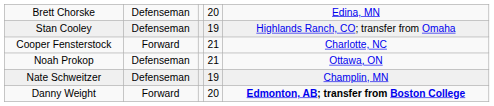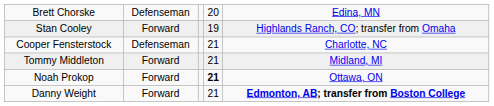Stan Cooley | column 2: Defenseman -> Forward
Cooper Fensterstock | column 2: Forward -> Defenseman
+ row: Tommy Middleton | Forward | 21 | Midland, MI
Noah Prokop | column 2: Defenseman -> Forward
Noah Prokop | column 4: normal -> bold
- row: Nate Schweitzer | Defenseman | 19 | Champlin, MN
Danny Weight | column 4: 20 -> 21
